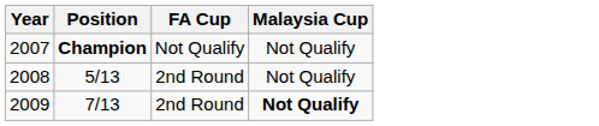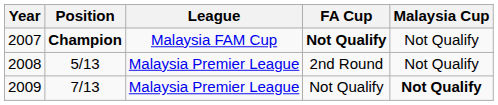+ column: League | Malaysia FAM Cup | Malaysia Premier League | Malaysia Premier League
2007 | FA Cup: normal -> bold
2009 | FA Cup: 2nd Round -> Not Qualify
